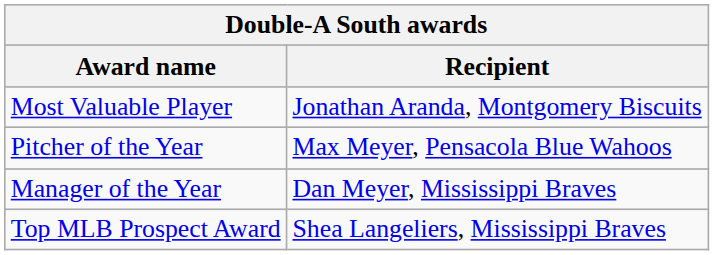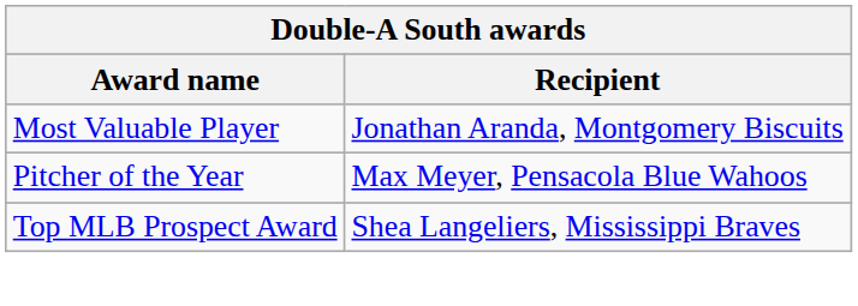- row: Manager of the Year | Dan Meyer, Mississippi Braves
